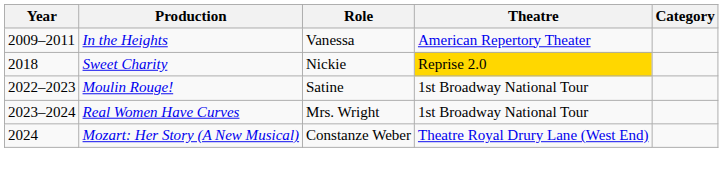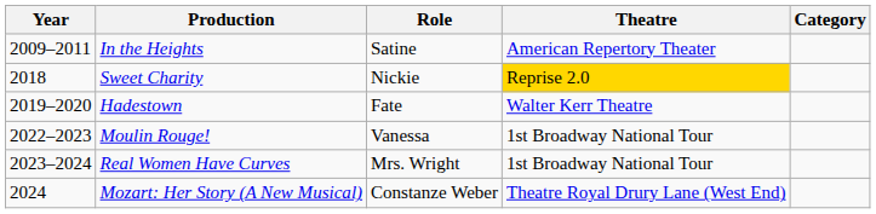In the Heights | Role: Vanessa -> Satine
+ row: 2019–2020 | Hadestown | Fate | Walter Kerr Theatre
Moulin Rouge! | Role: Satine -> Vanessa
